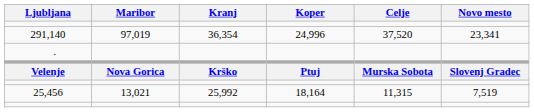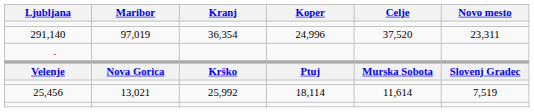291,140 | Novo mesto: 23,341 -> 23,311
25,456 | Koper: 18,164 -> 18,114
25,456 | Celje: 11,315 -> 11,614
